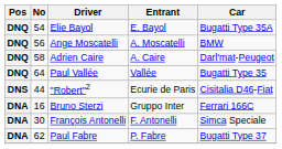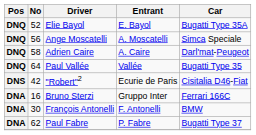Elie Bayol | No: 54 -> 52
Ange Moscatelli | Car: BMW -> Simca Speciale
"Robert"2 | No: 44 -> 42
François Antonelli | Car: Simca Speciale -> BMW
